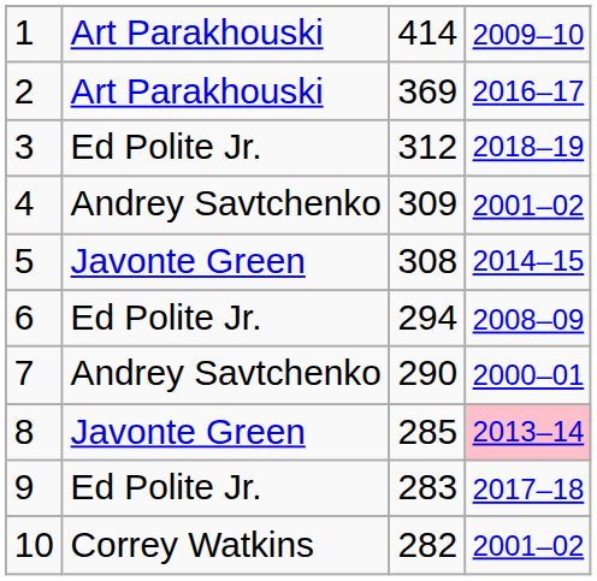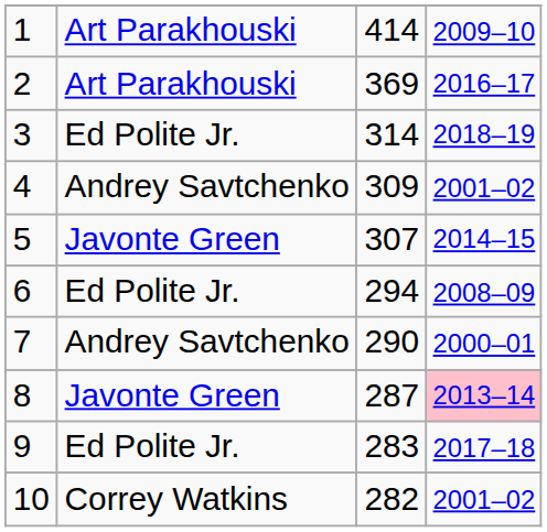3 | column 3: 312 -> 314
5 | column 3: 308 -> 307
8 | column 3: 285 -> 287
